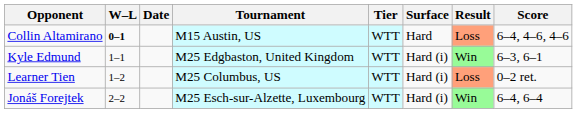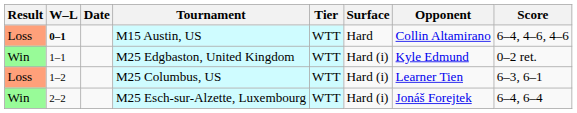columns swapped: Result <-> Opponent
M25 Edgbaston, United Kingdom | Score: 6–3, 6–1 -> 0–2 ret.
M25 Columbus, US | Score: 0–2 ret. -> 6–3, 6–1
